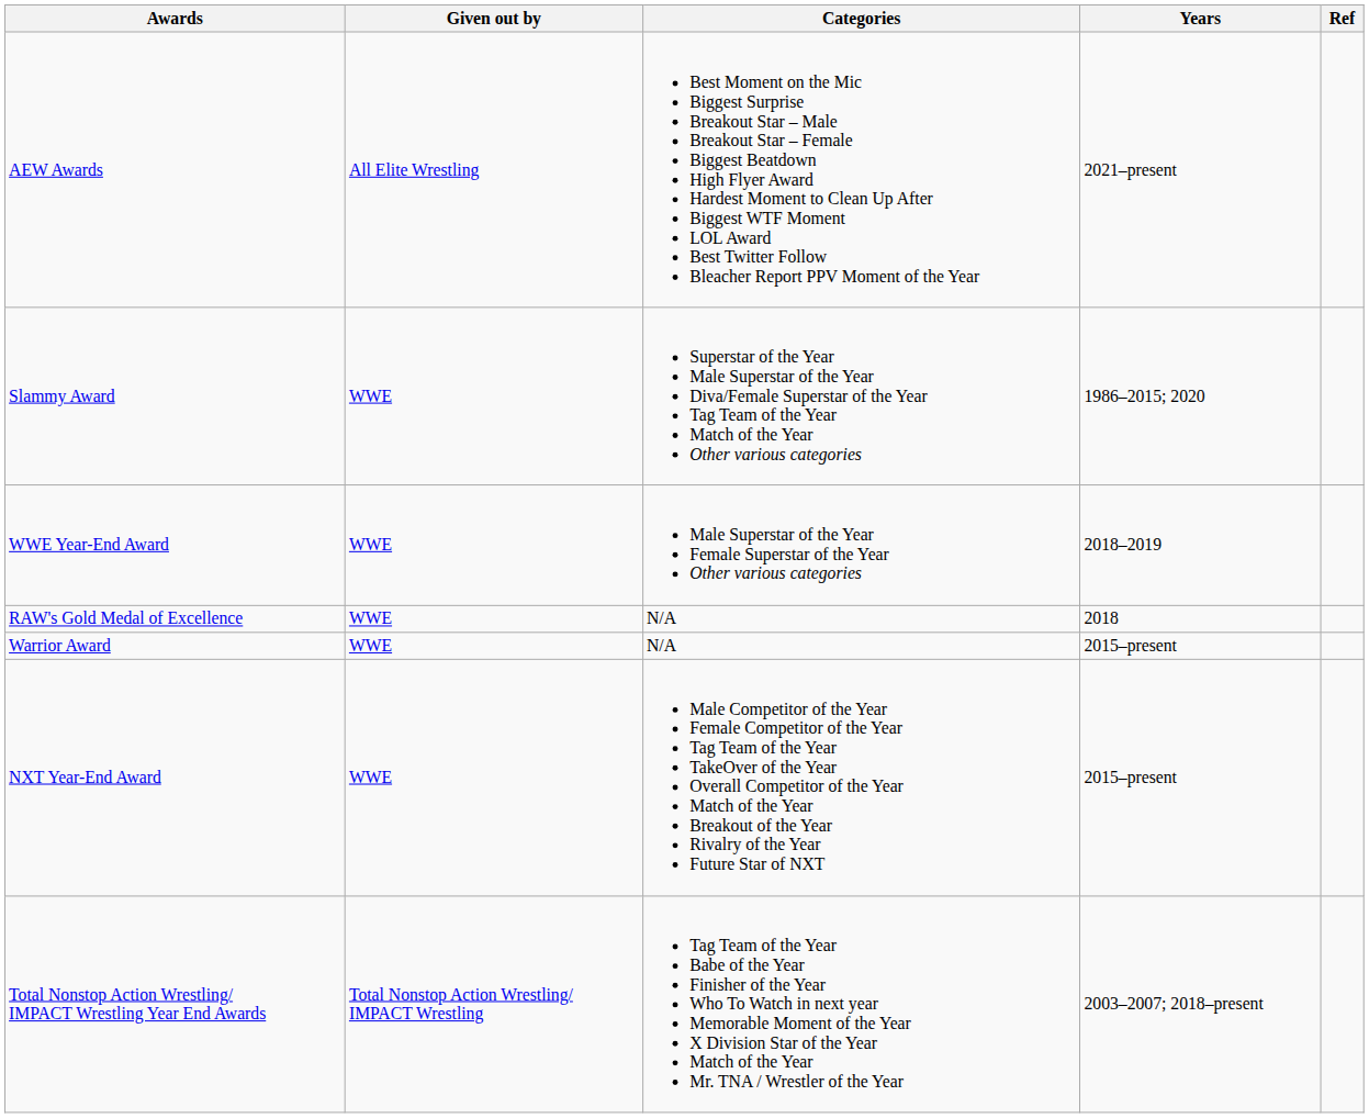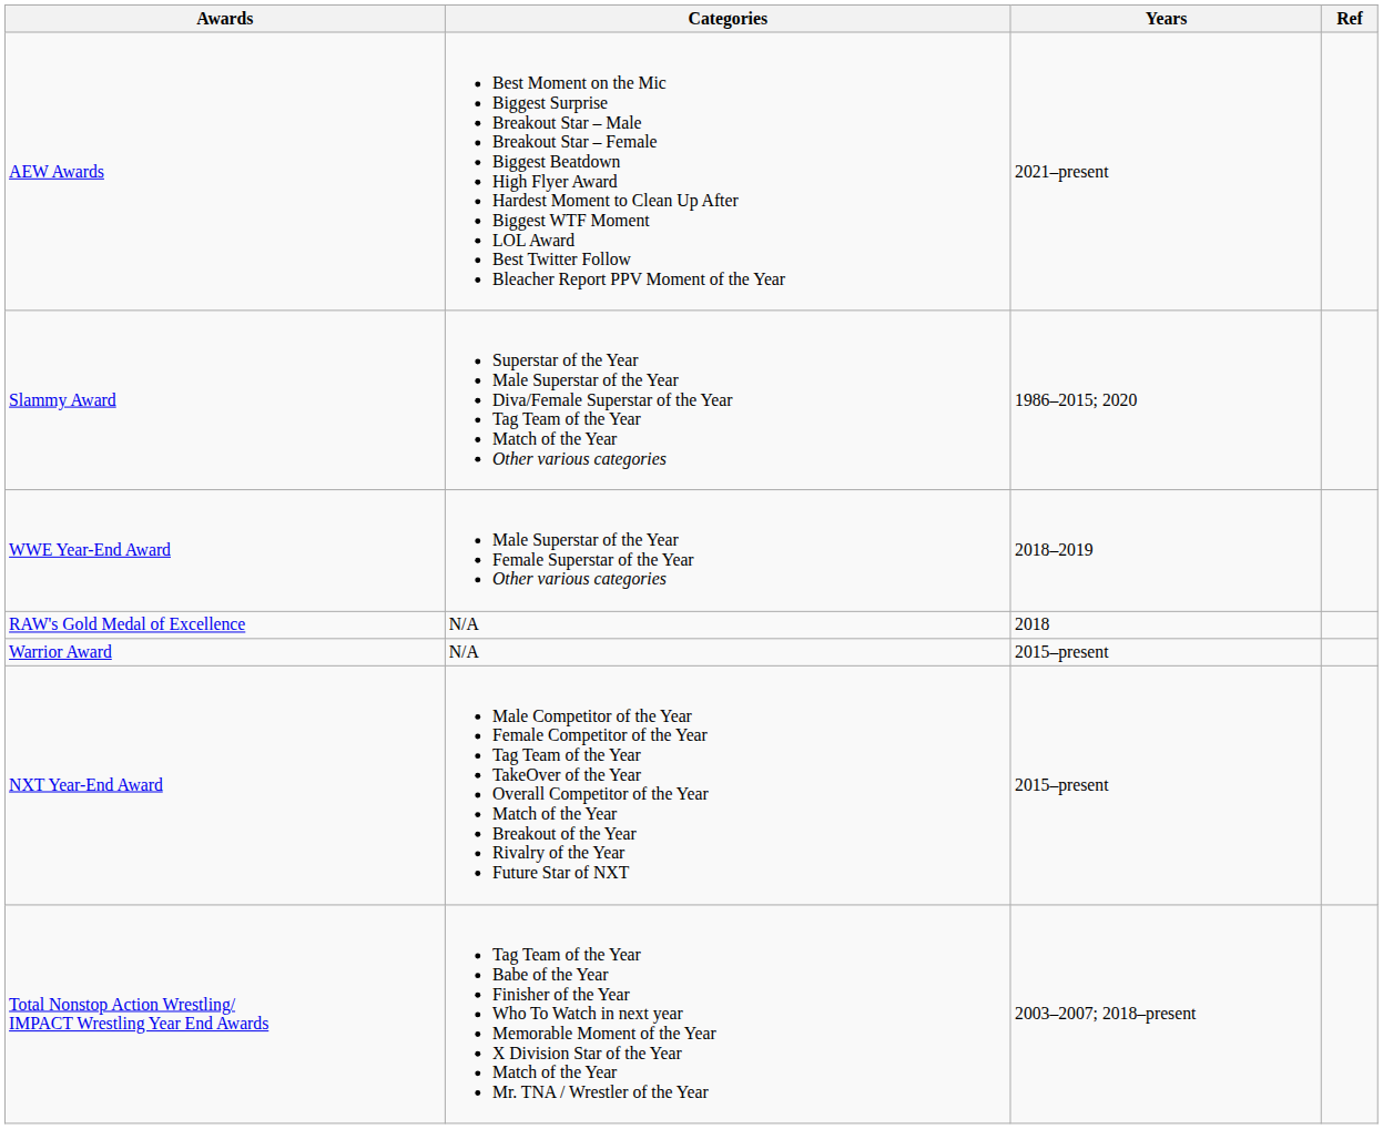- column: Given out by | All Elite Wrestling | WWE | WWE | WWE | WWE | WWE | Total Nonstop Action Wrestling/ IMPACT Wrestling
